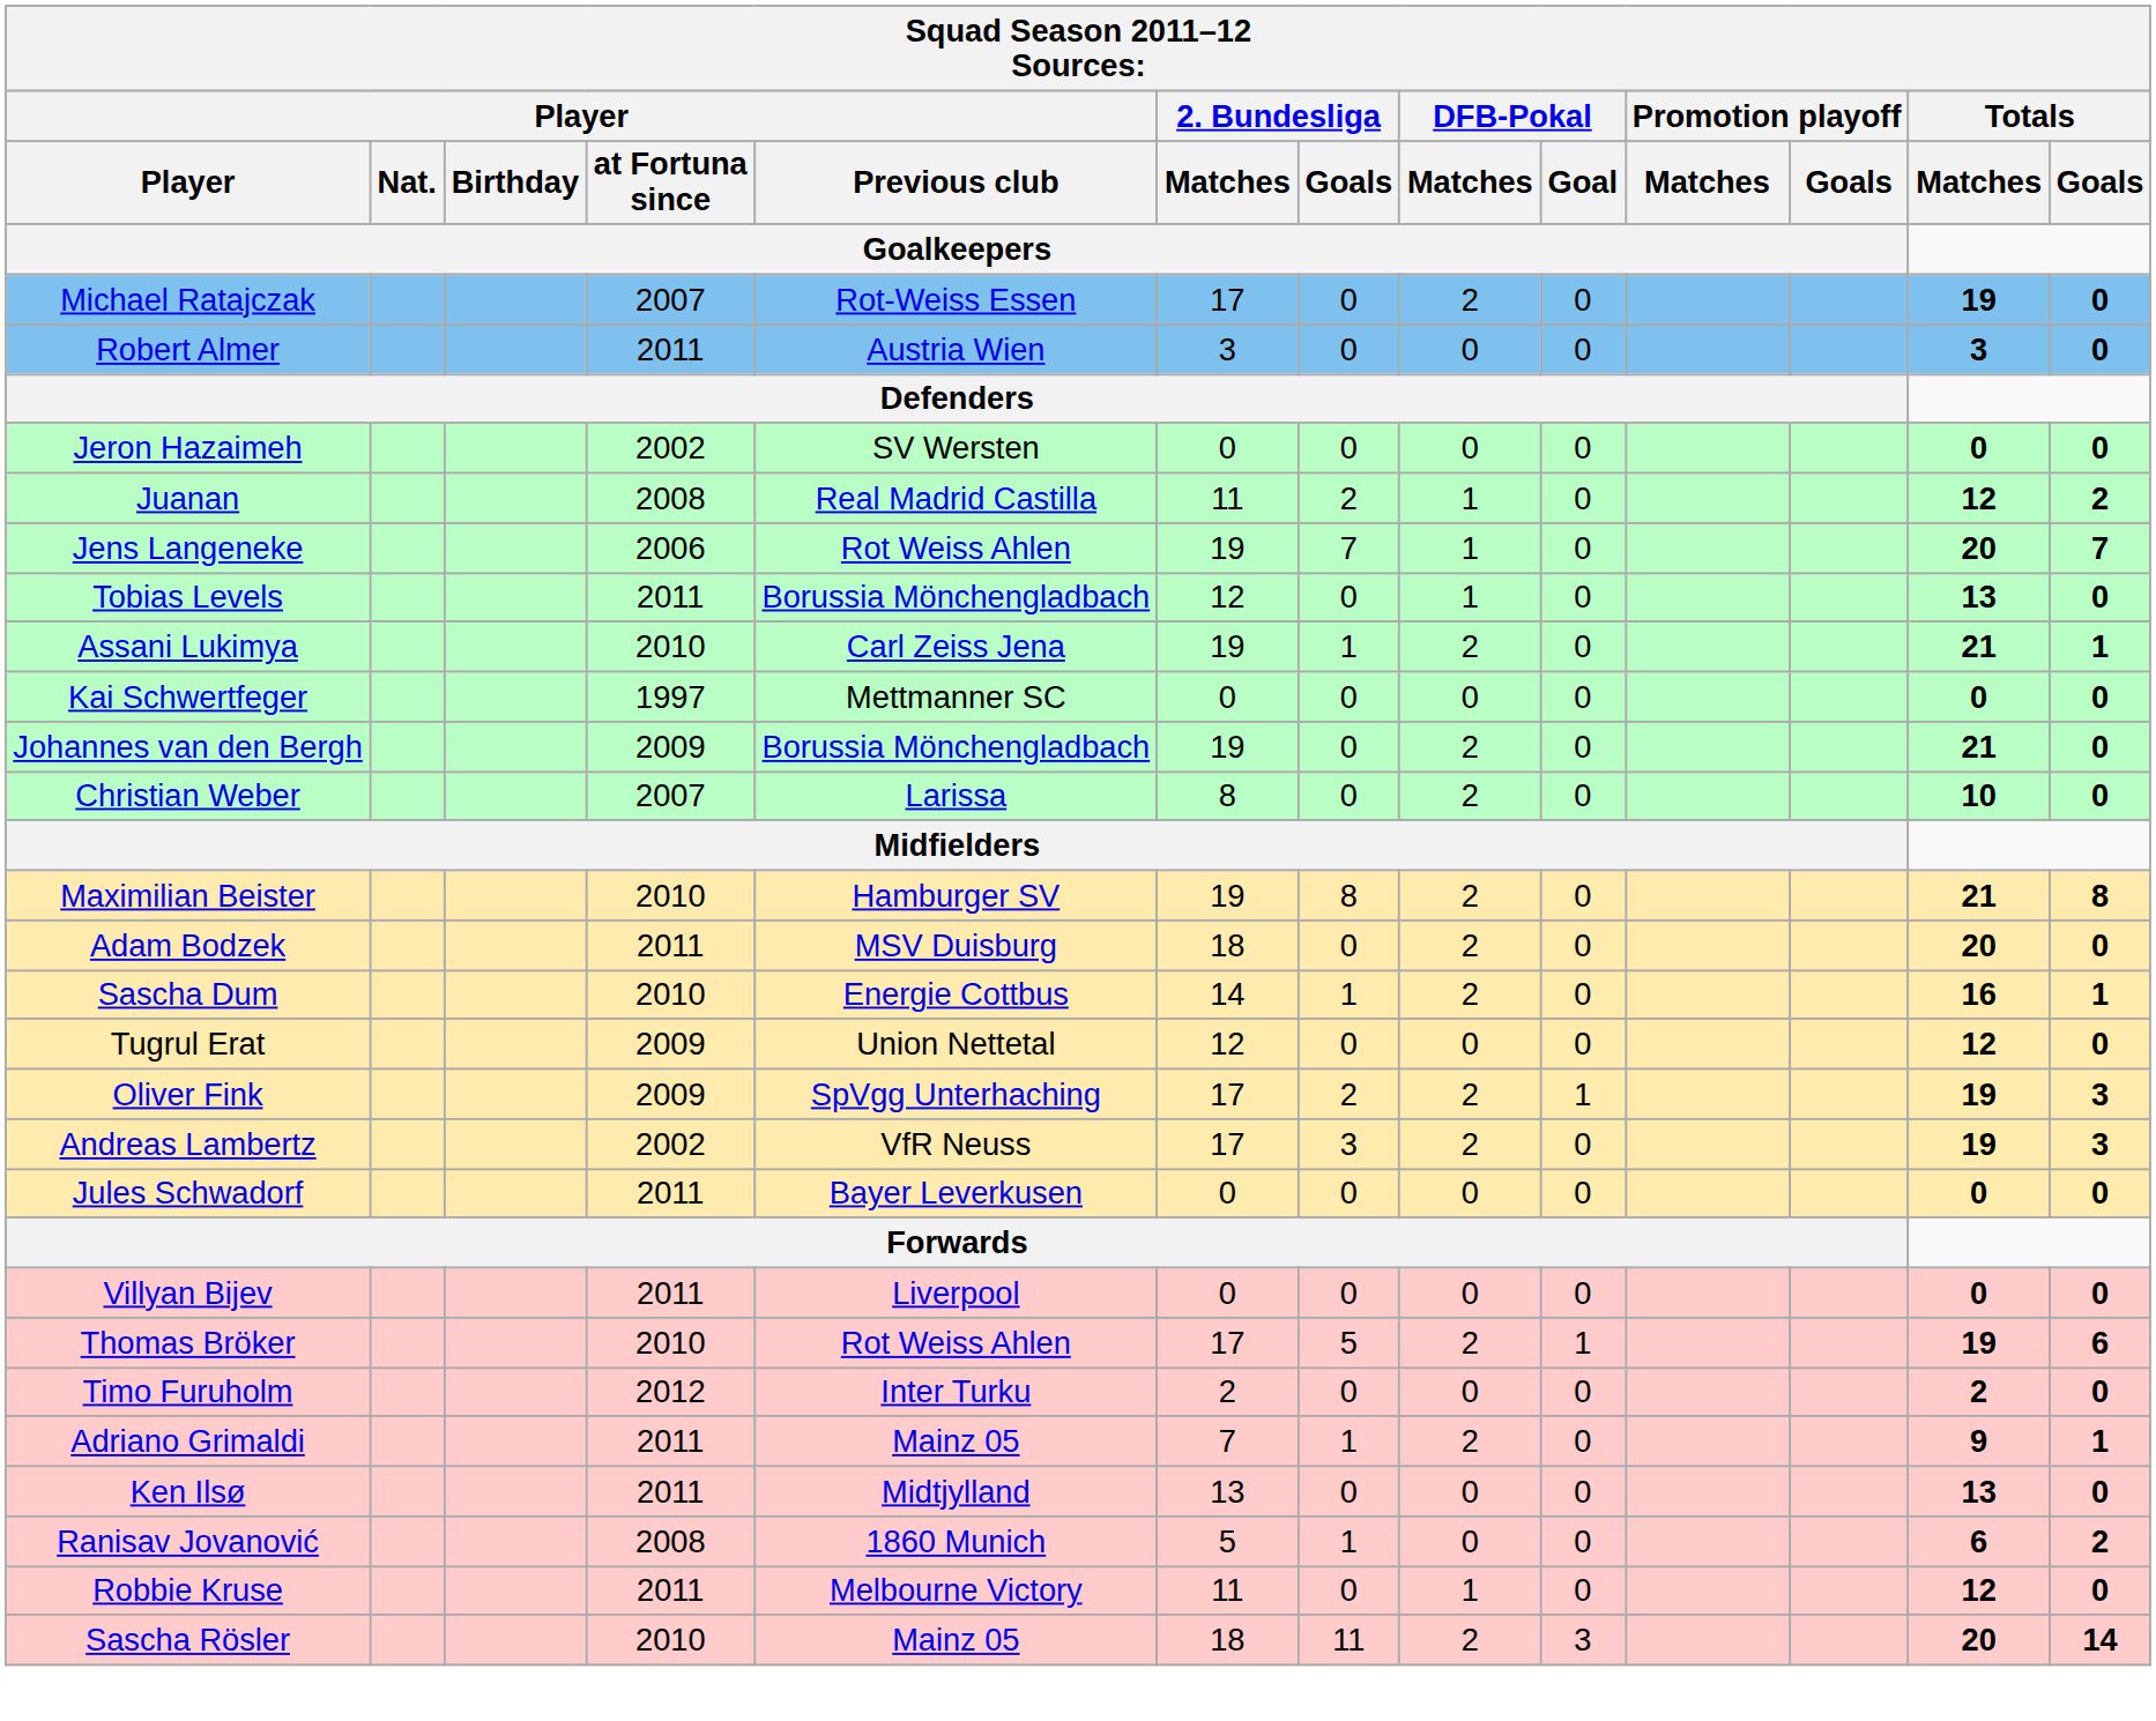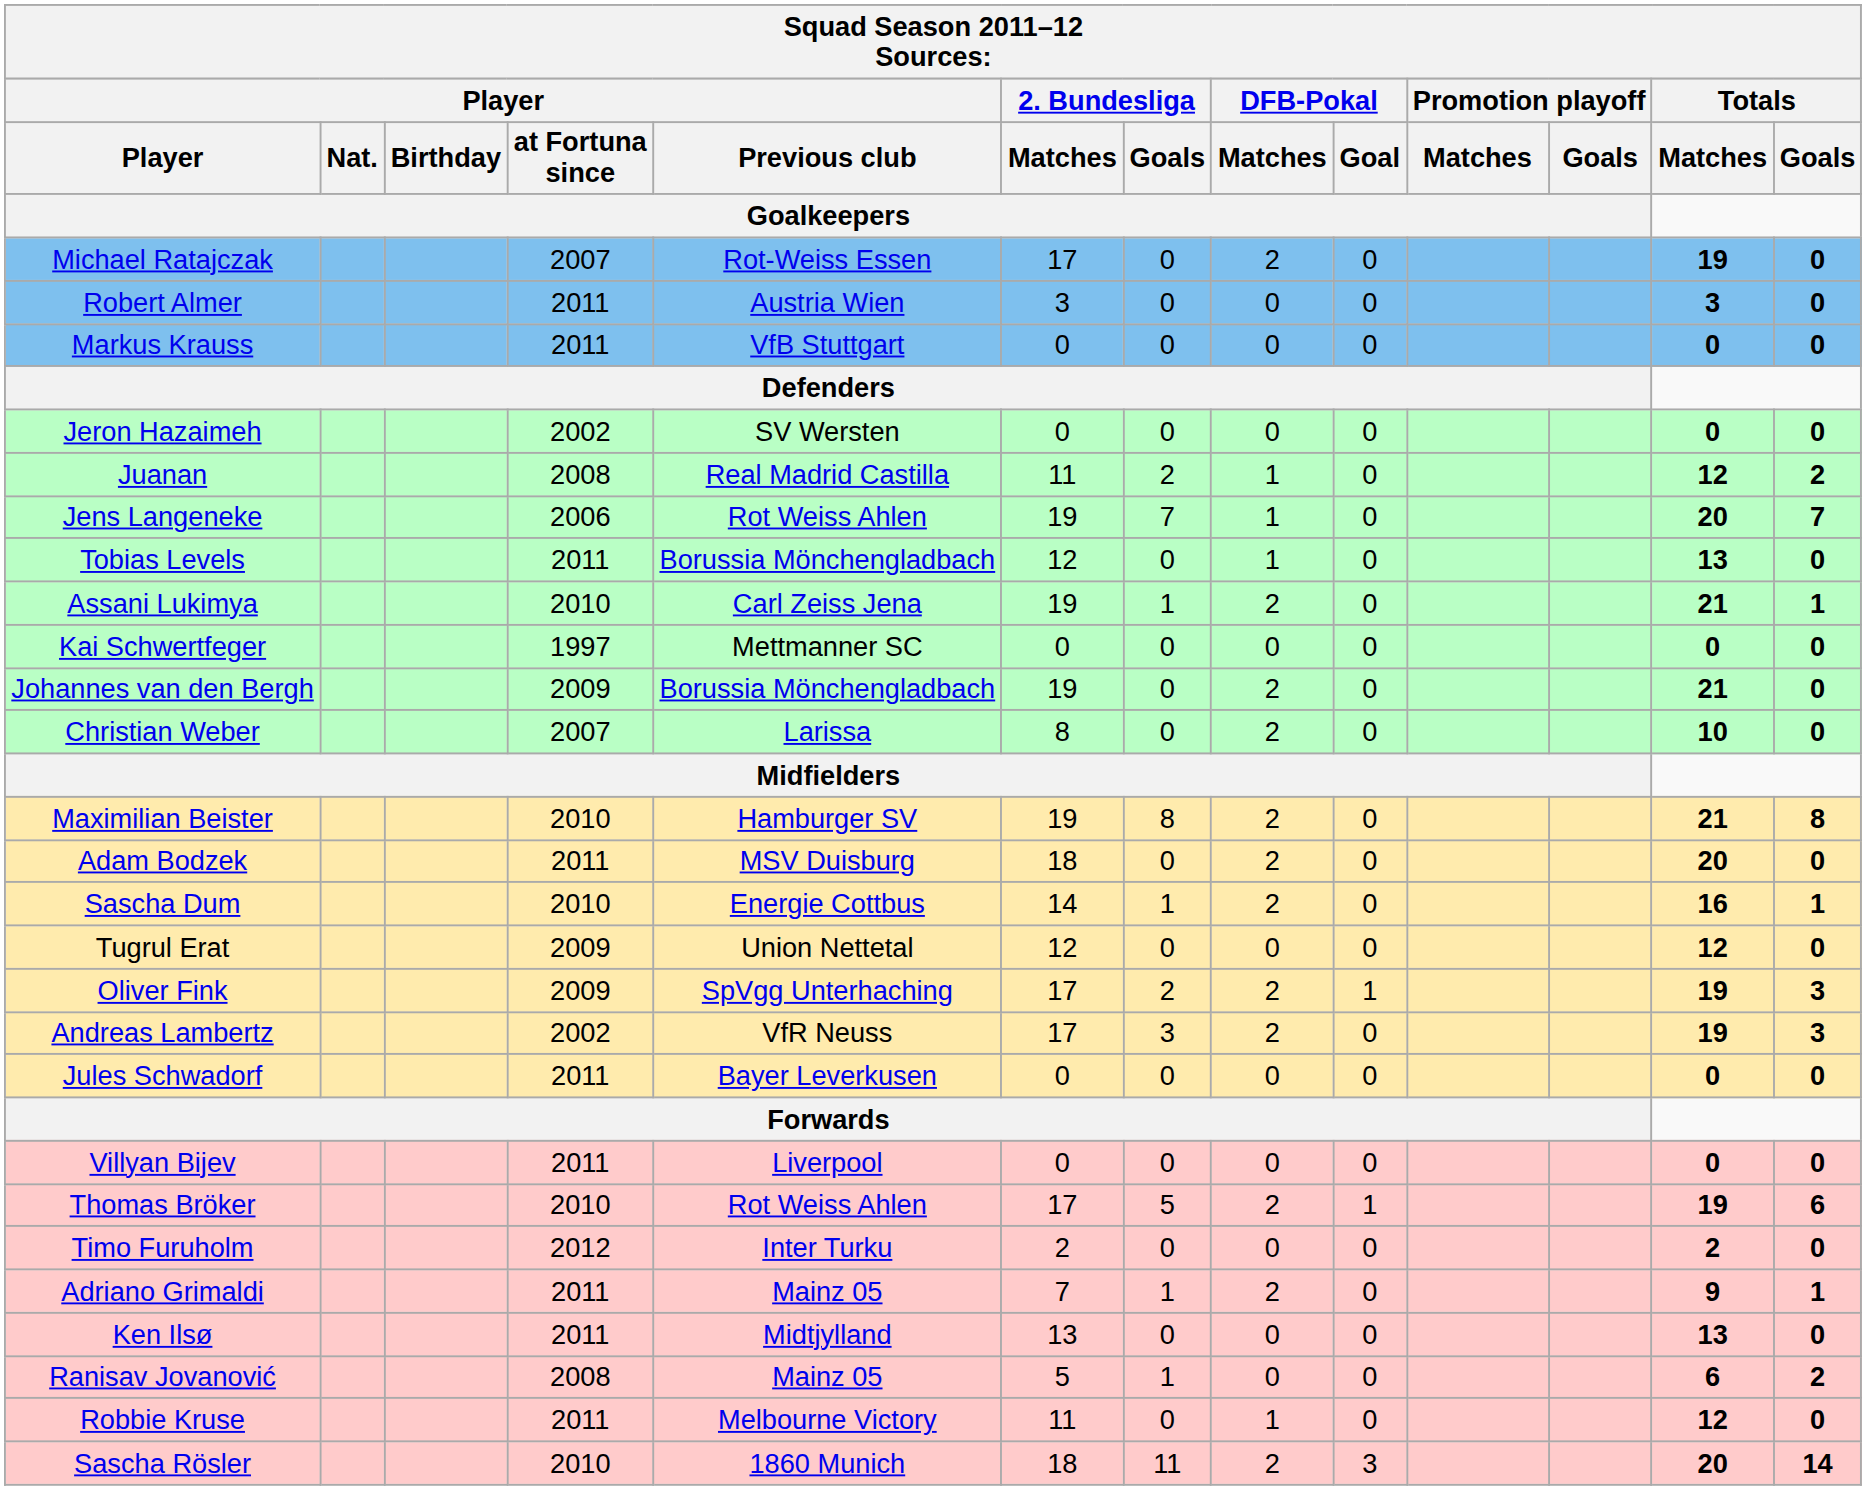+ row: Markus Krauss | 2011 | VfB Stuttgart | 0 | 0 | 0 | 0 | 0 | 0
Ranisav Jovanović | Player / Previous club / Goalkeepers: 1860 Munich -> Mainz 05
Sascha Rösler | Player / Previous club / Goalkeepers: Mainz 05 -> 1860 Munich
